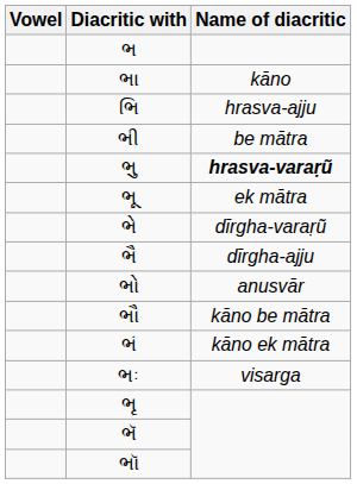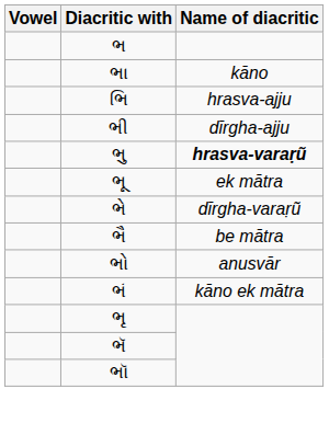ભી | Name of diacritic: be mātra -> dīrgha-ajju
ભૈ | Name of diacritic: dīrgha-ajju -> be mātra
- row: ભૌ | kāno be mātra
- row: ભઃ | visarga
